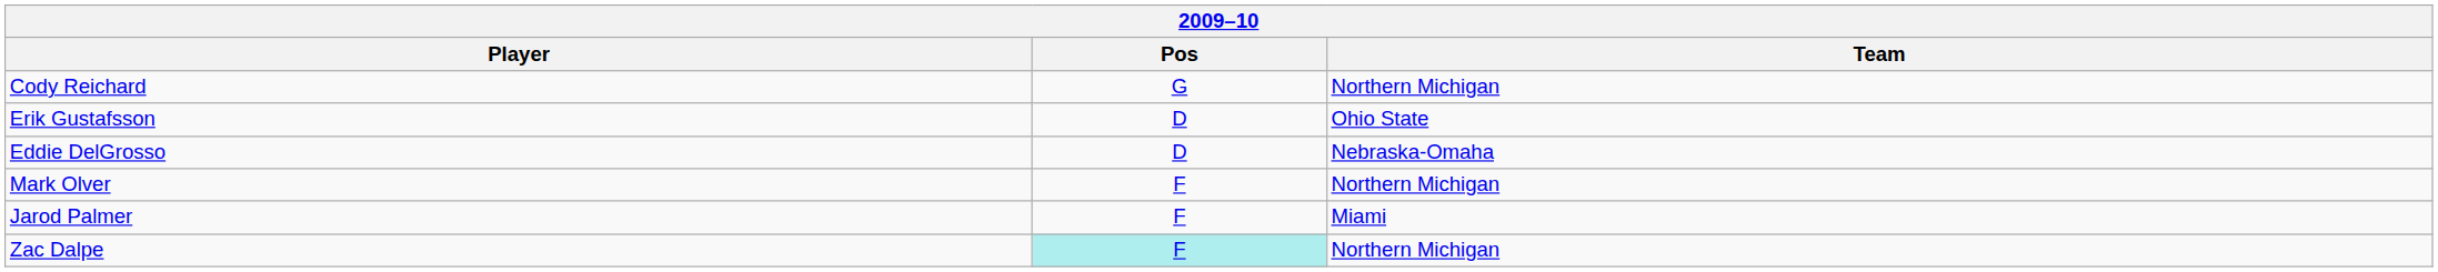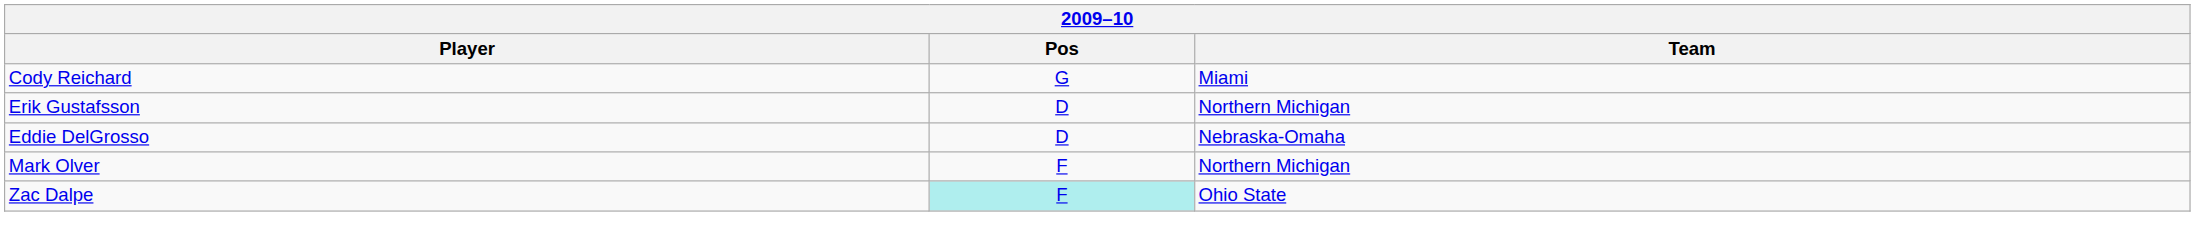Cody Reichard | Team: Northern Michigan -> Miami
Erik Gustafsson | Team: Ohio State -> Northern Michigan
- row: Jarod Palmer | F | Miami
Zac Dalpe | Team: Northern Michigan -> Ohio State
